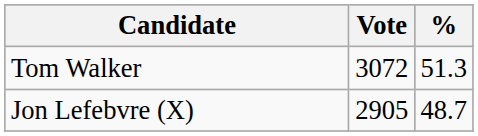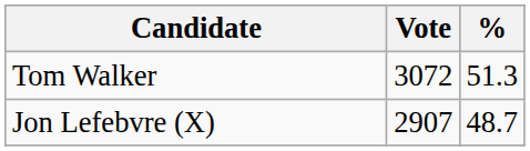Jon Lefebvre (X) | Vote: 2905 -> 2907
